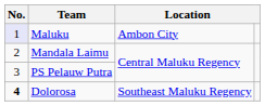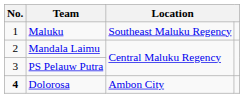Maluku | No.: lavender background -> no background
Maluku | column 3: Ambon City -> Southeast Maluku Regency
Dolorosa | column 3: Southeast Maluku Regency -> Ambon City
